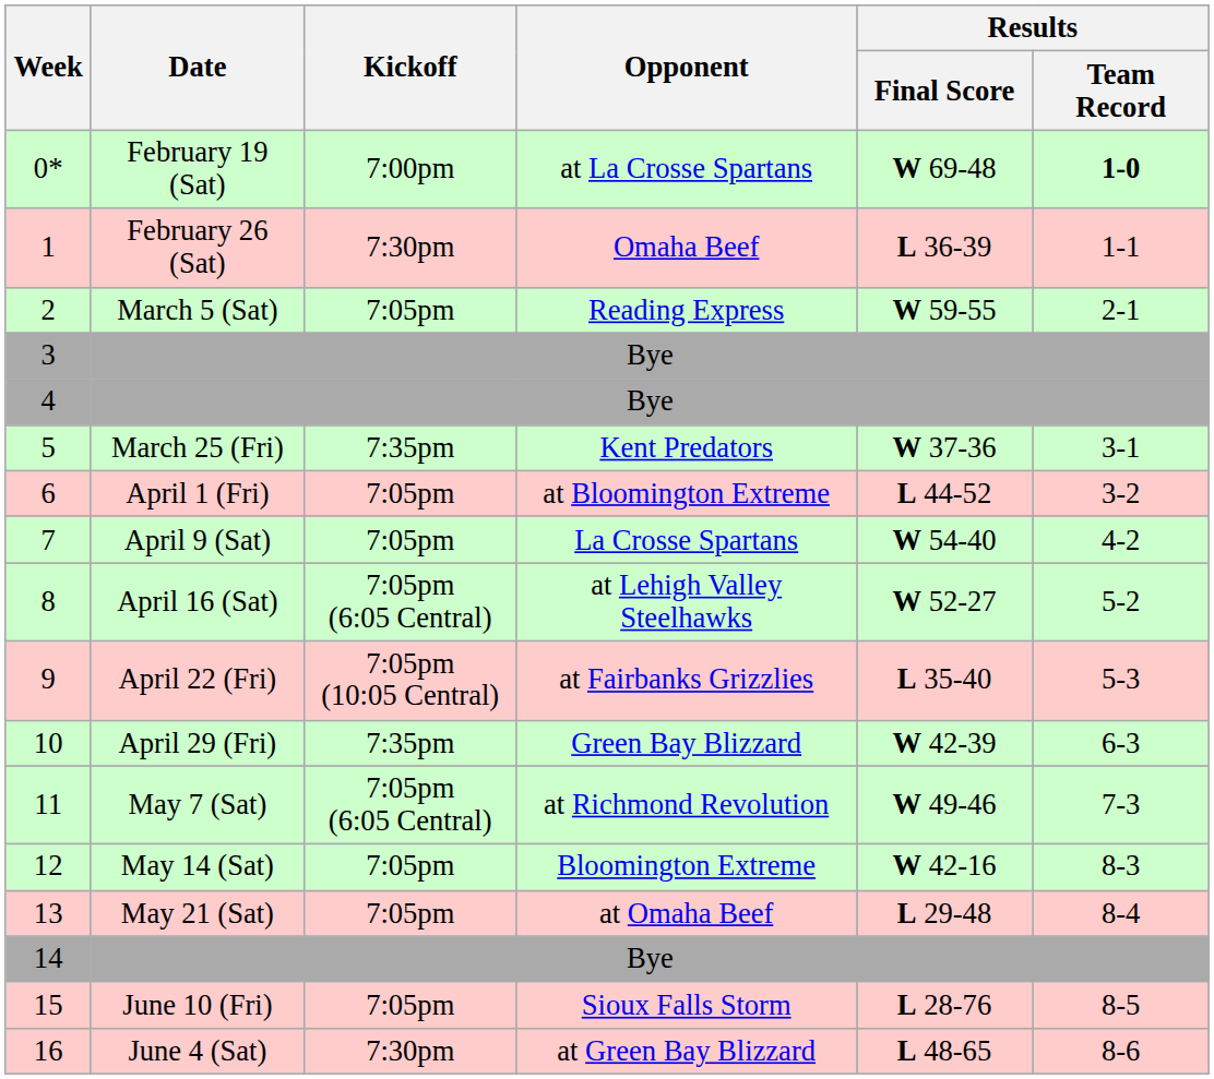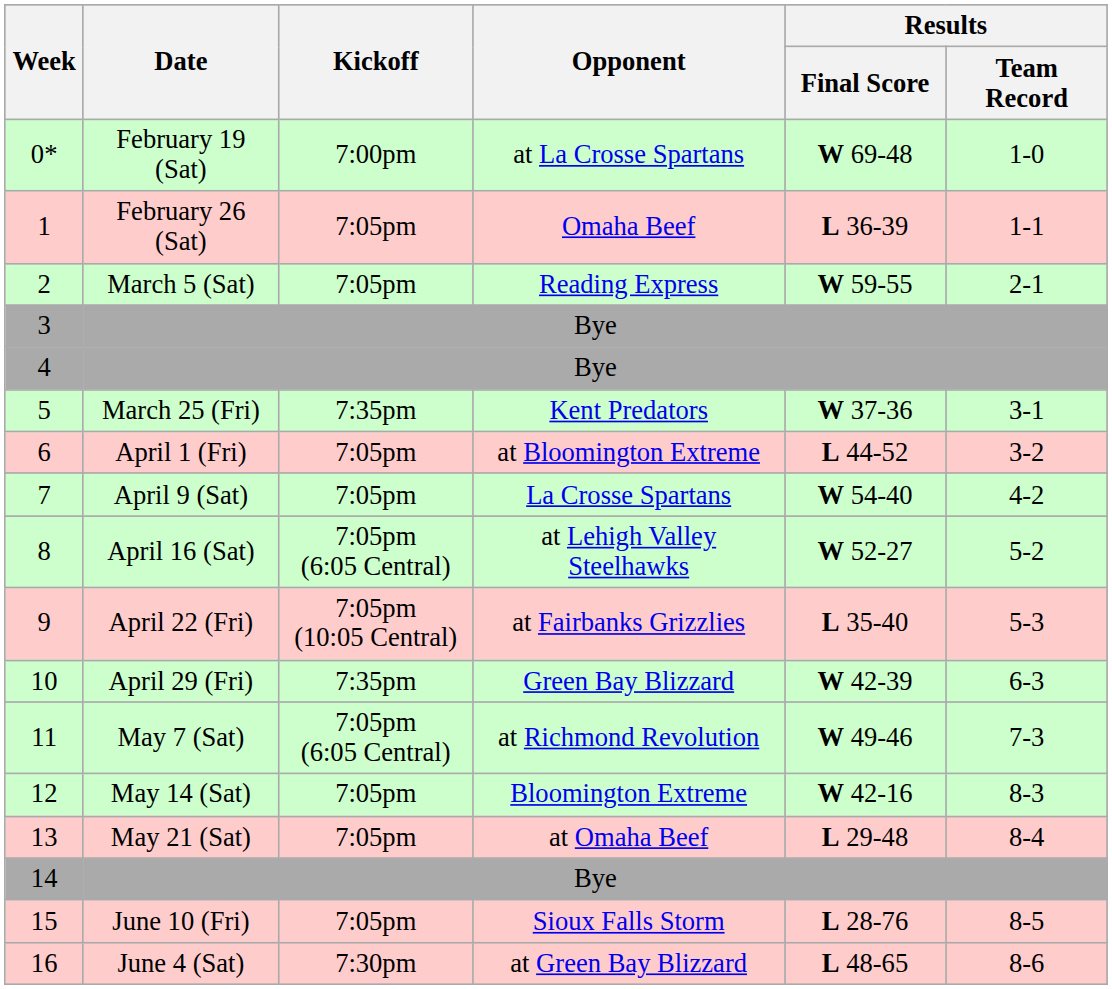0* | Results / Team Record: bold -> normal
1 | Kickoff: 7:30pm -> 7:05pm
